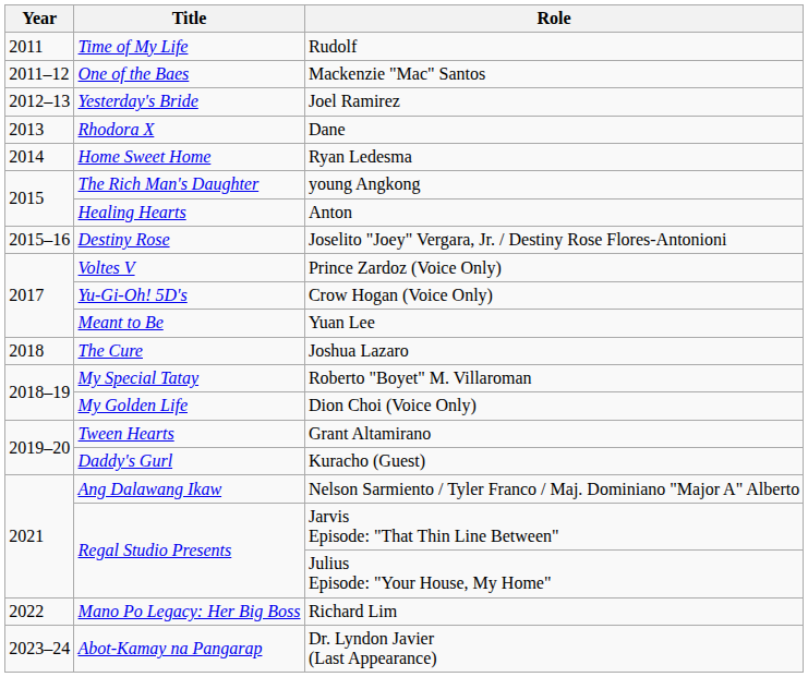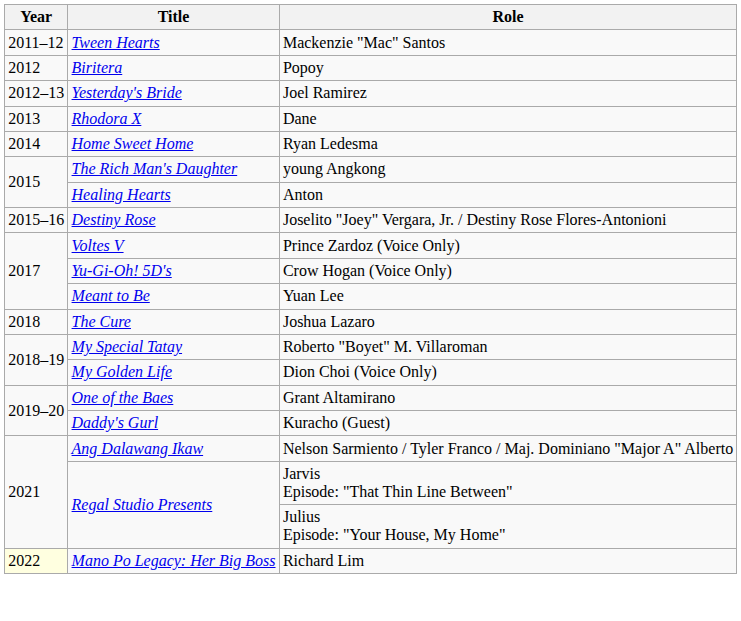- row: 2011 | Time of My Life | Rudolf
Mackenzie "Mac" Santos | Title: One of the Baes -> Tween Hearts
+ row: 2012 | Biritera | Popoy
Grant Altamirano | Title: Tween Hearts -> One of the Baes
Richard Lim | Year: no background -> lightyellow background
- row: 2023–24 | Abot-Kamay na Pangarap | Dr. Lyndon Javier (Last Appearance)
